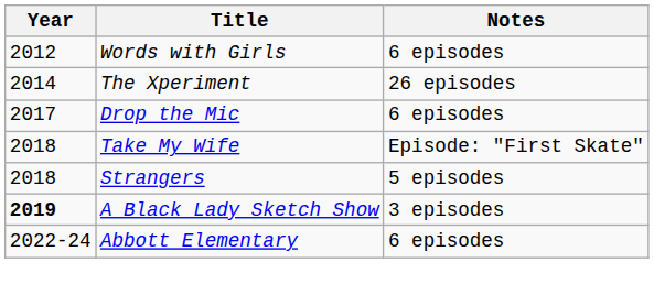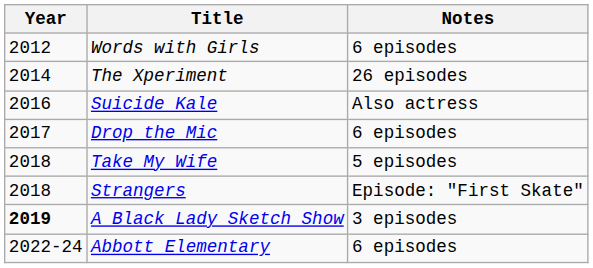+ row: 2016 | Suicide Kale | Also actress
Take My Wife | Notes: Episode: "First Skate" -> 5 episodes
Strangers | Notes: 5 episodes -> Episode: "First Skate"
